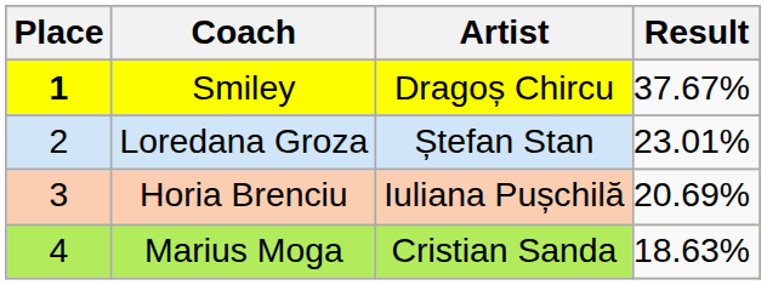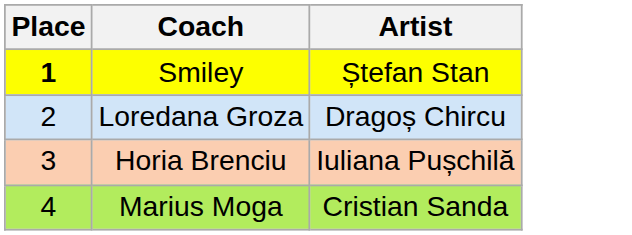- column: Result | 37.67% | 23.01% | 20.69% | 18.63%
Smiley | Artist: Dragoș Chircu -> Ștefan Stan
Loredana Groza | Artist: Ștefan Stan -> Dragoș Chircu
